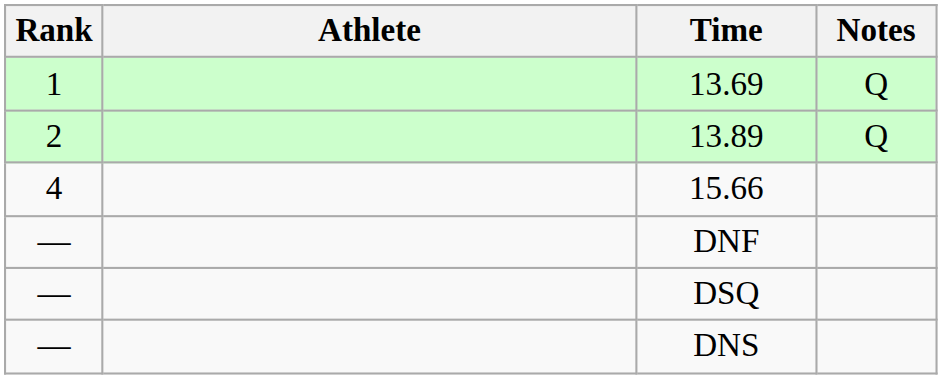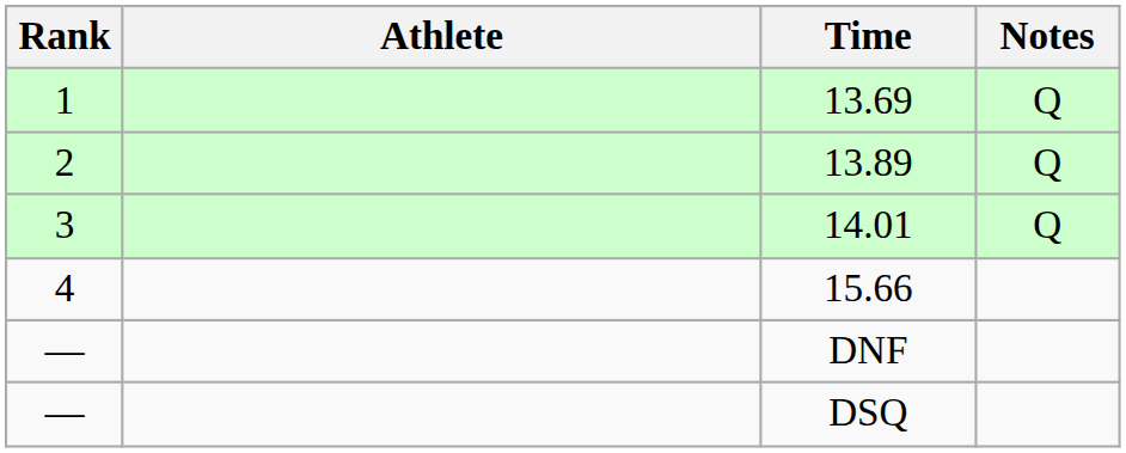+ row: 3 | 14.01 | Q
- row: — | DNS
